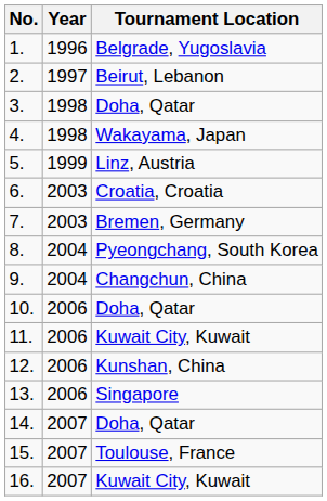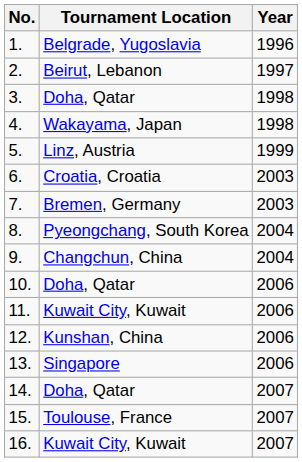columns swapped: Year <-> Tournament Location
